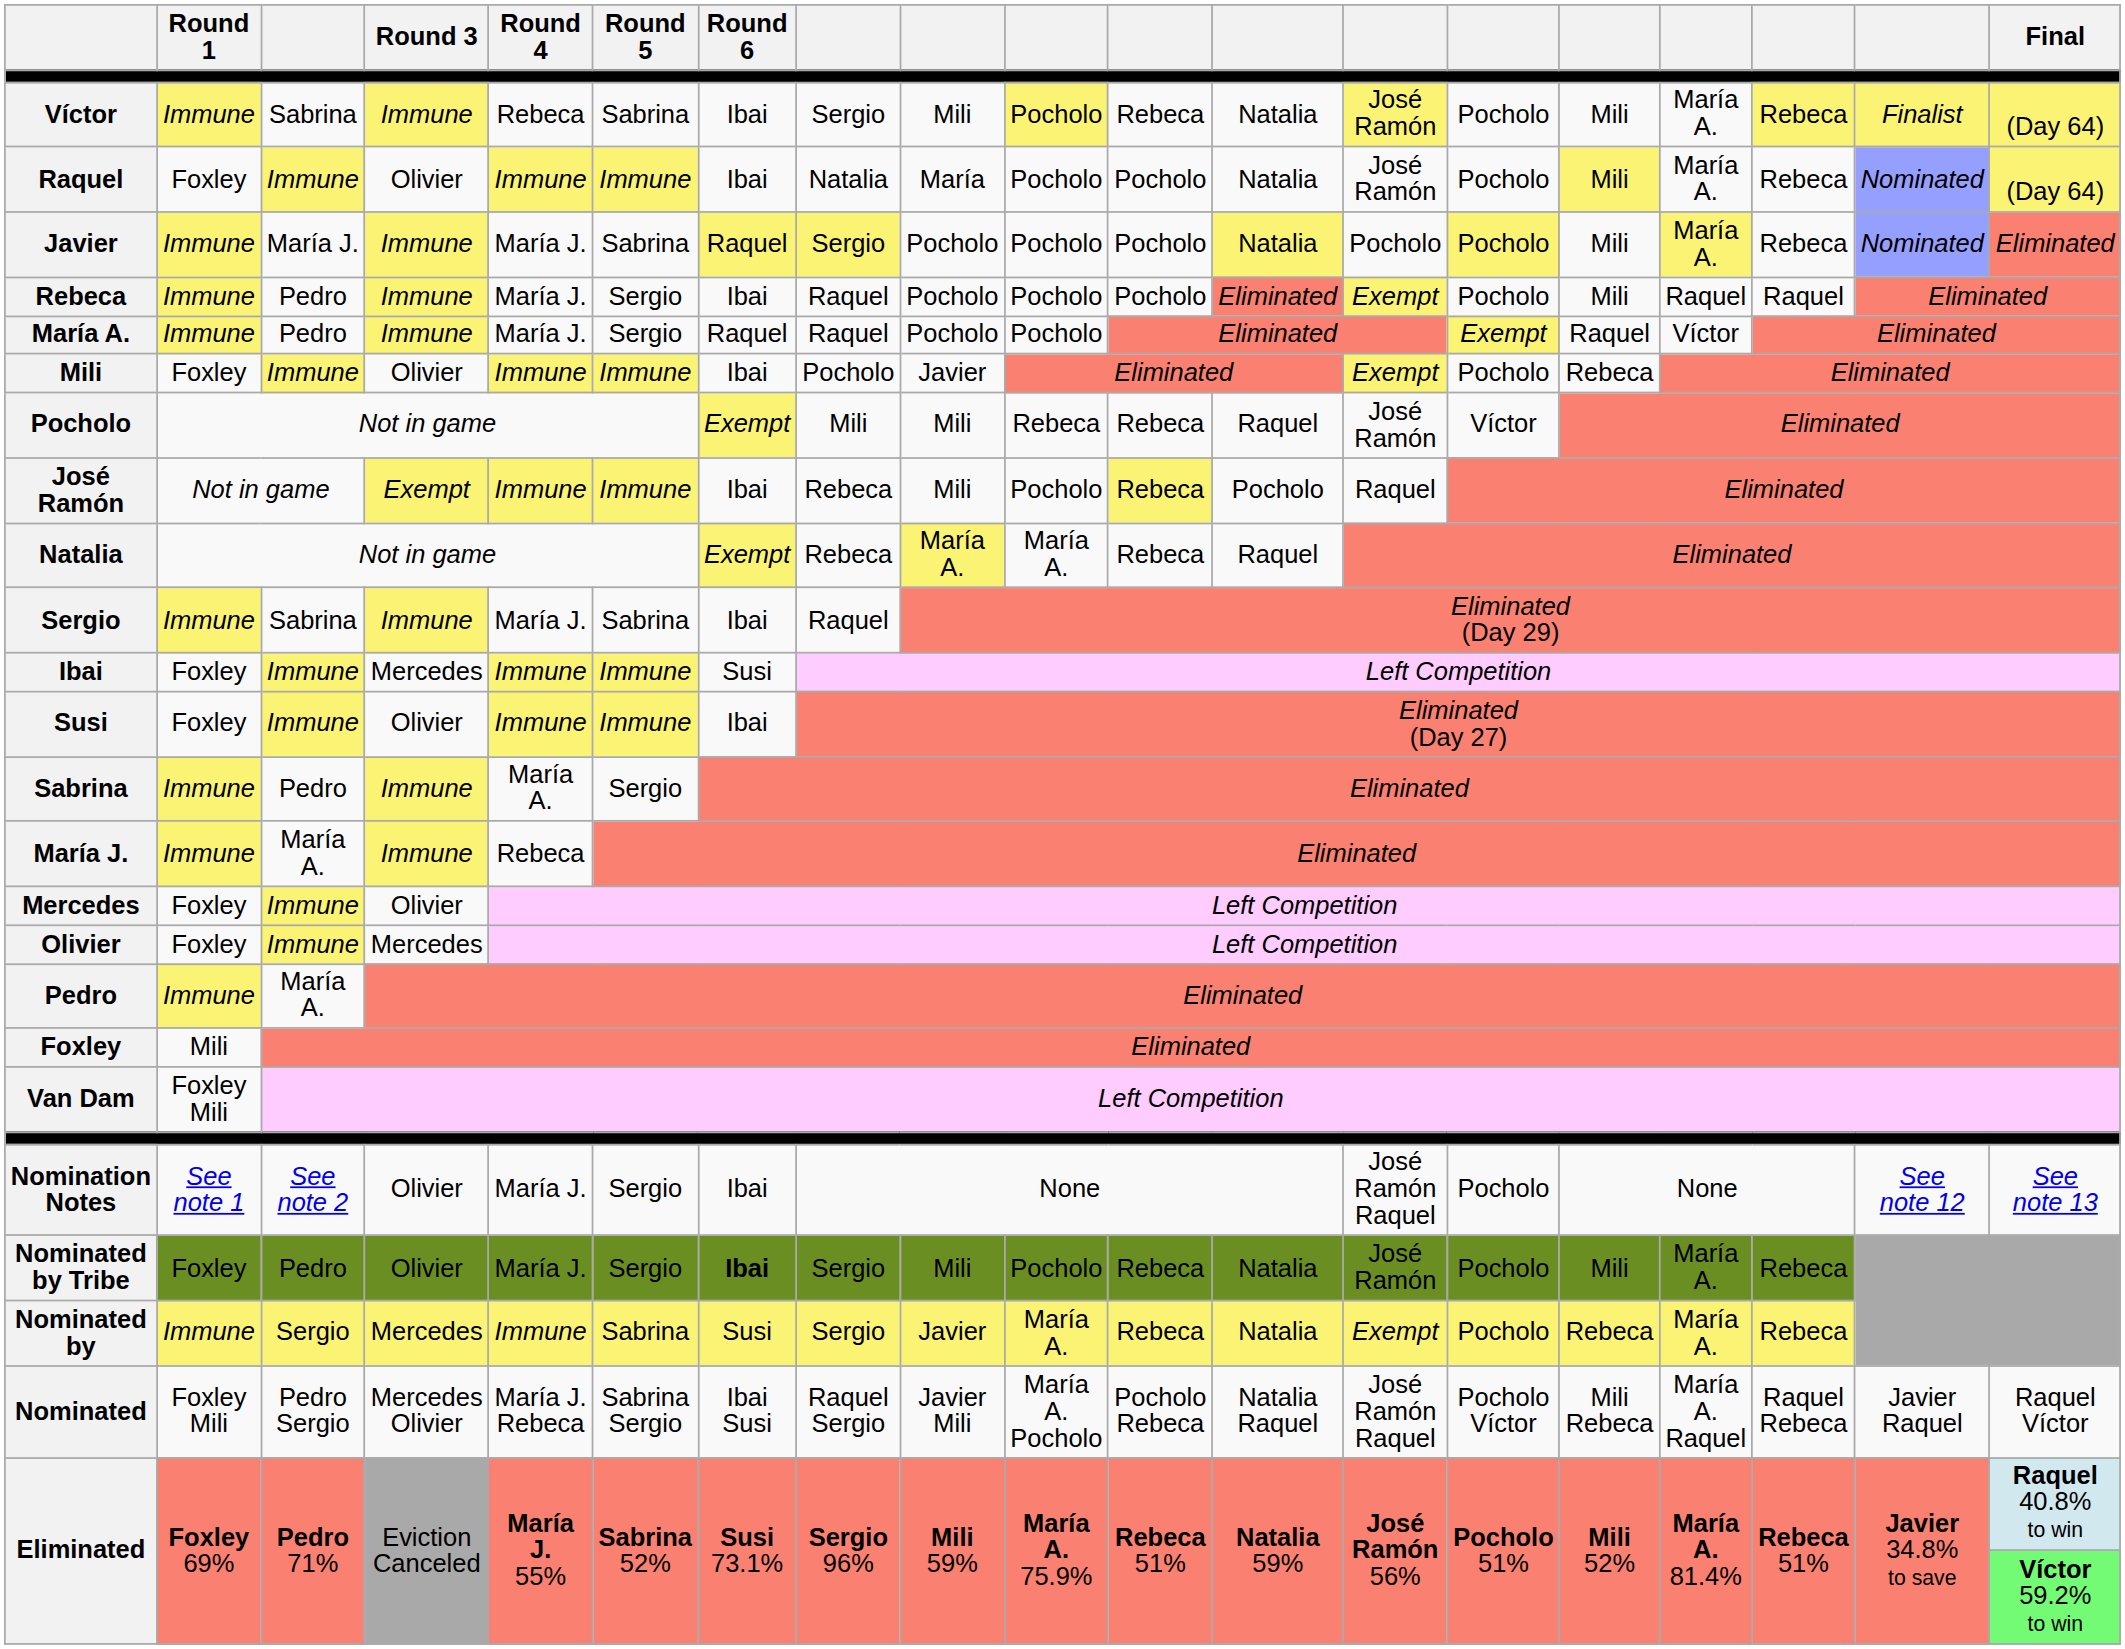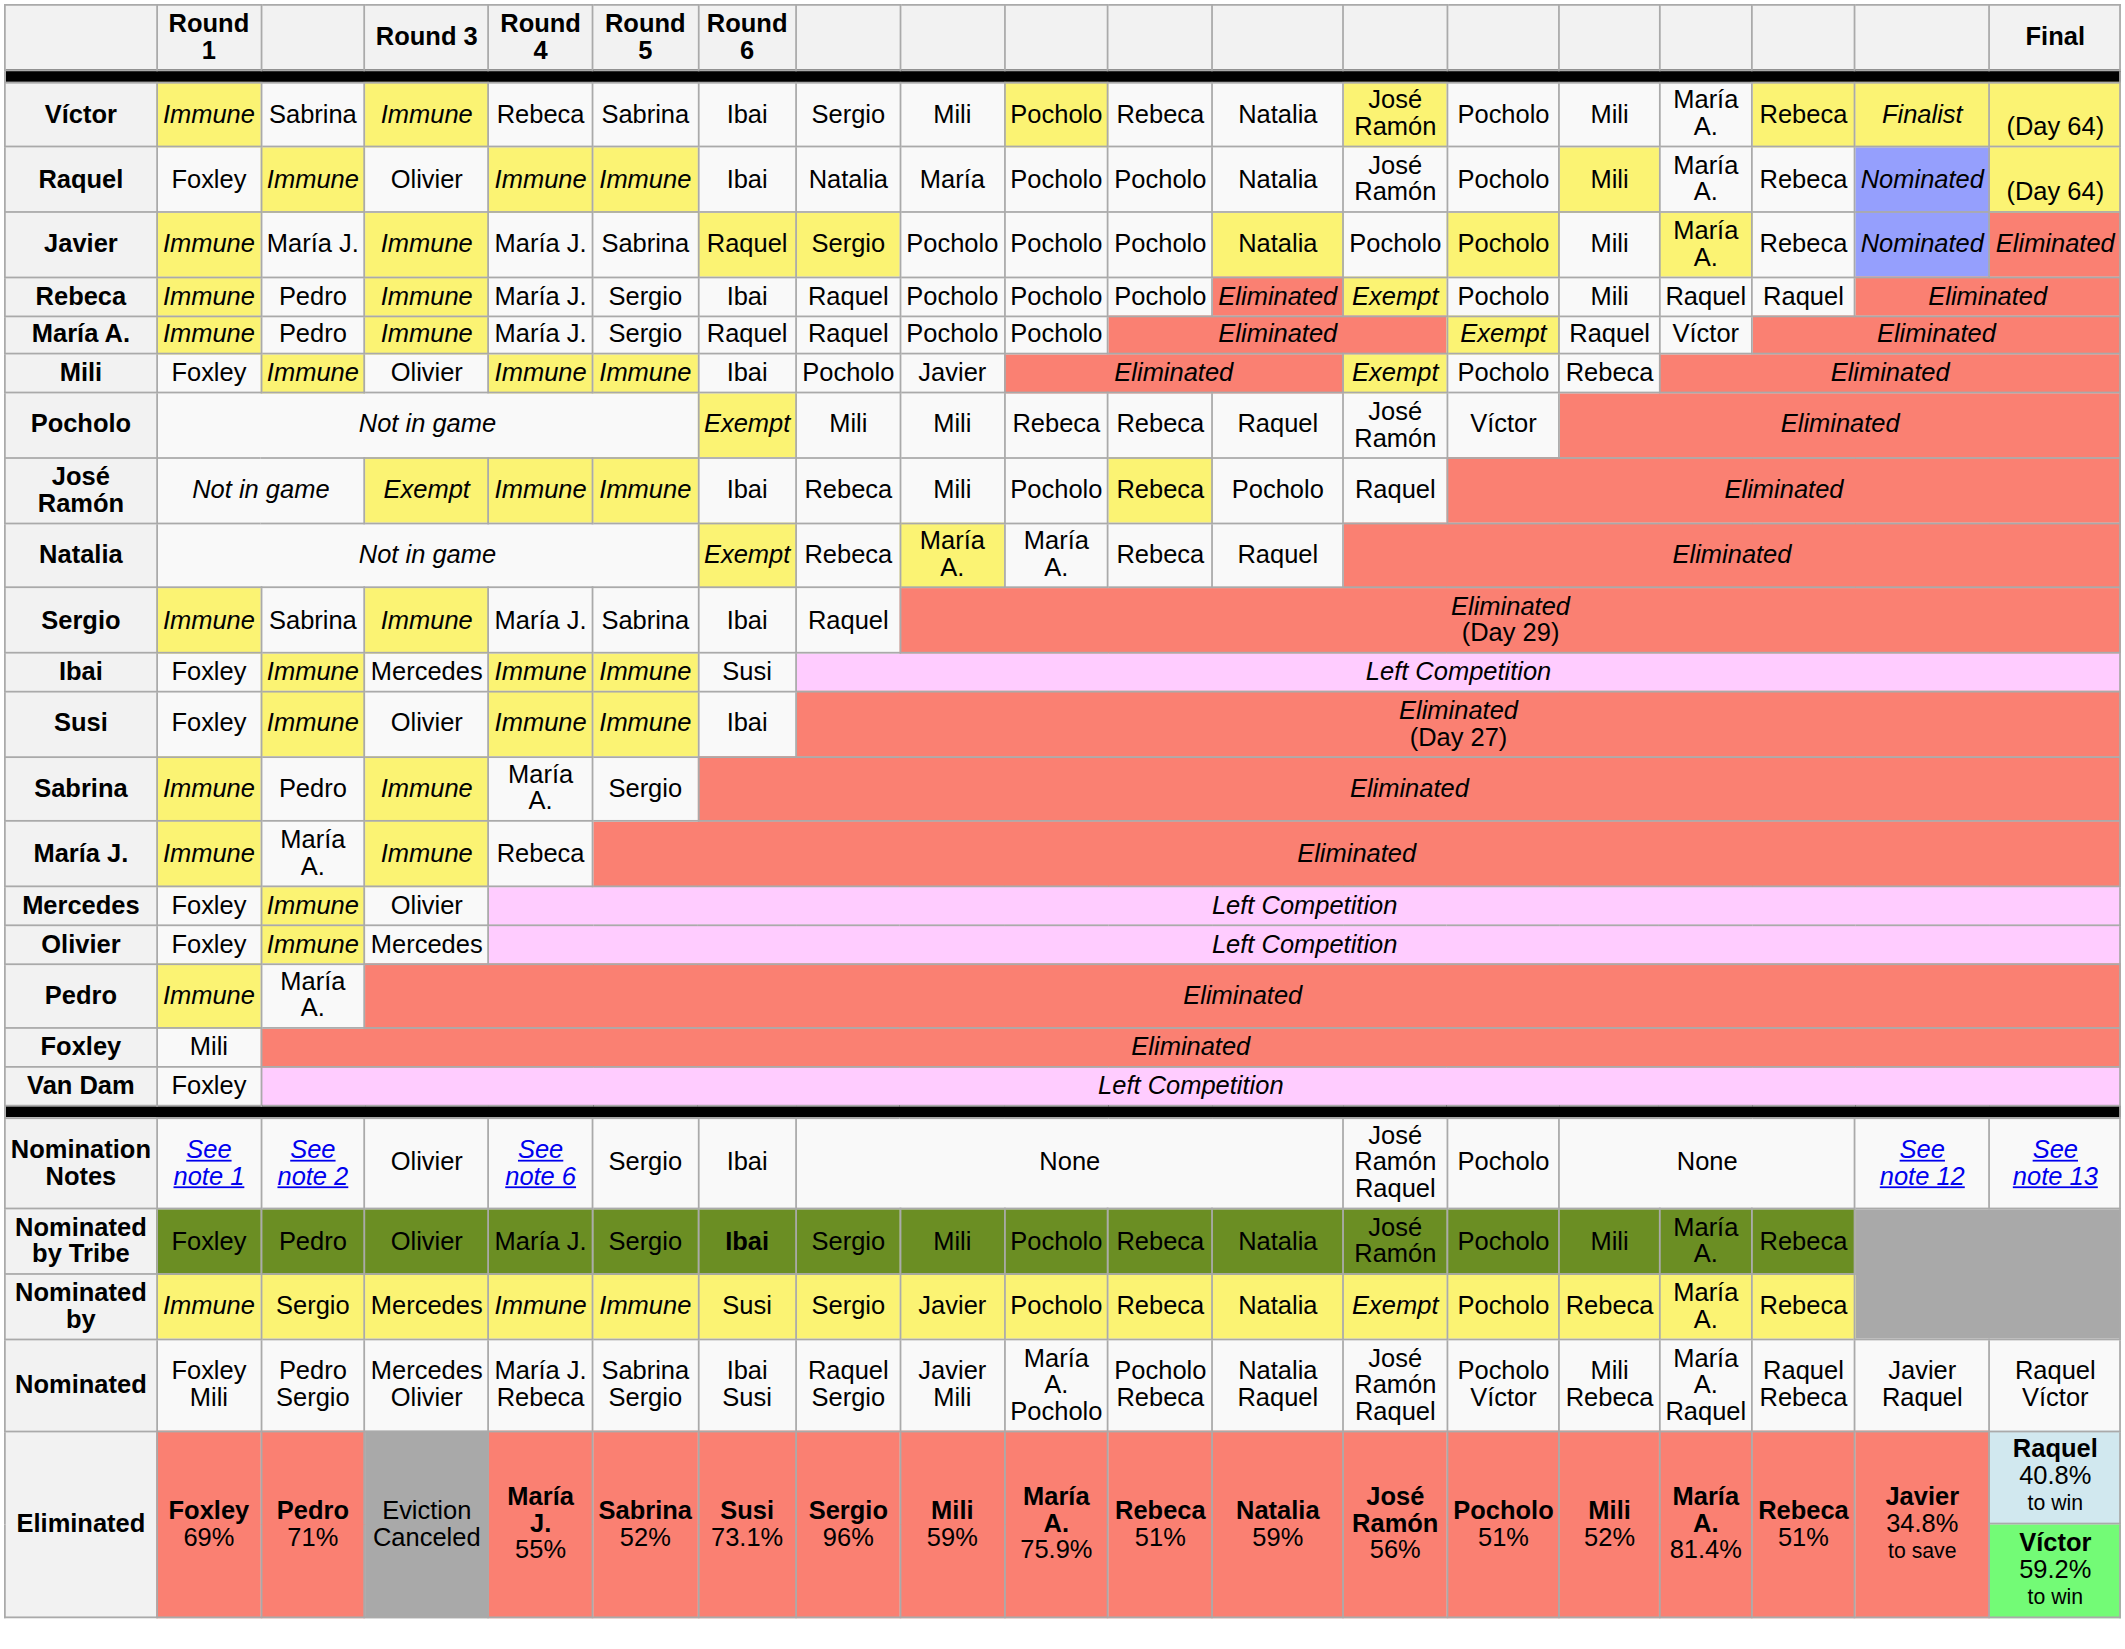Van Dam | Round 1: Foxley Mili -> Foxley
Nomination Notes | Round 4: María J. -> See note 6
Nominated by | Round 5: Sabrina -> Immune
Nominated by | column 10: María A. -> Pocholo
